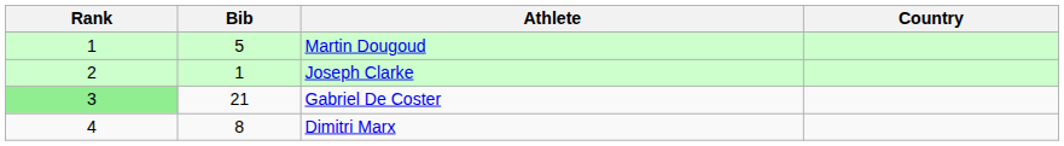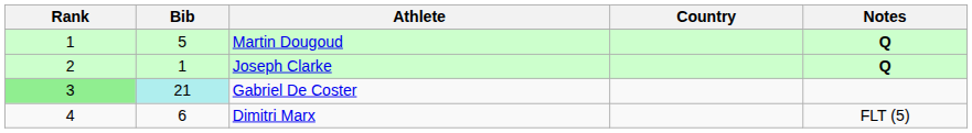+ column: Notes | Q | Q | FLT (5)
Gabriel De Coster | Bib: no background -> paleturquoise background
Dimitri Marx | Bib: 8 -> 6
